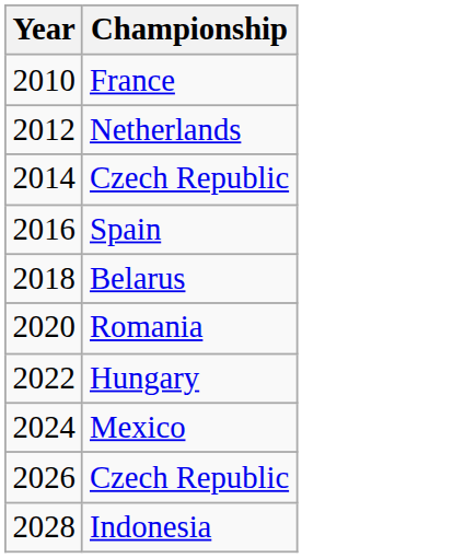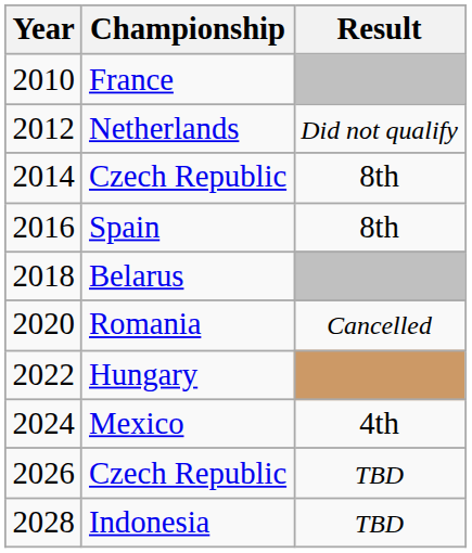+ column: Result | Did not qualify | 8th | 8th | Cancelled | 4th | TBD | TBD
